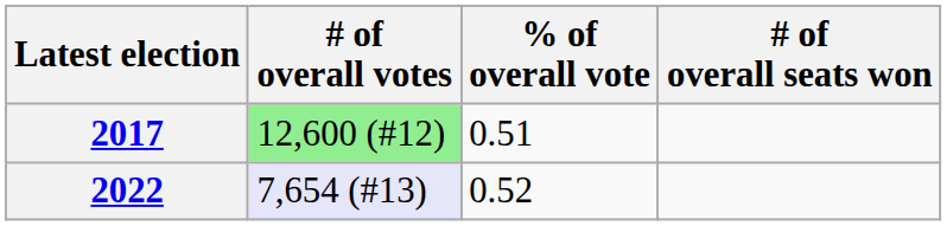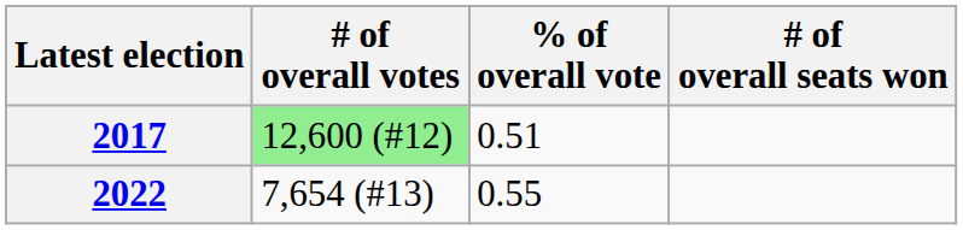2022 | # of overall votes: lavender background -> no background
2022 | % of overall vote: 0.52 -> 0.55
